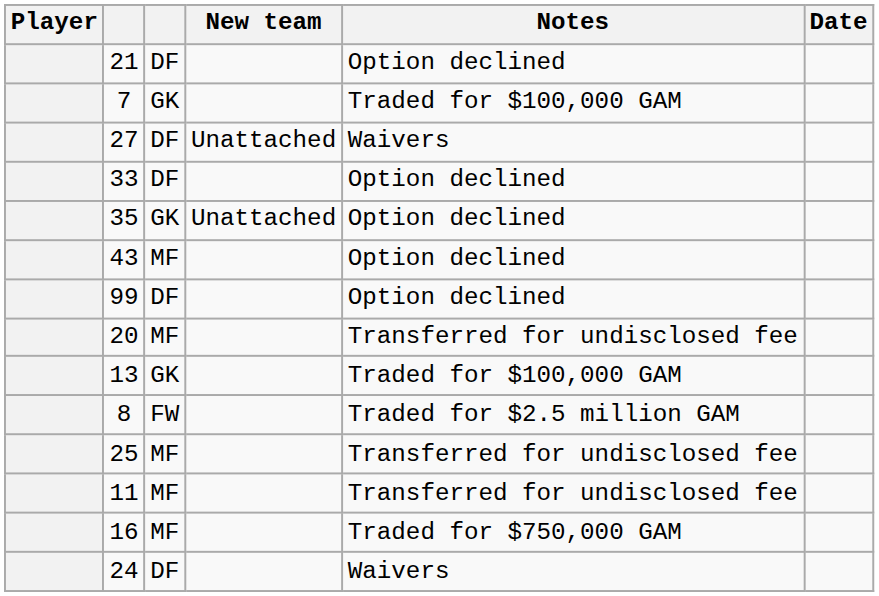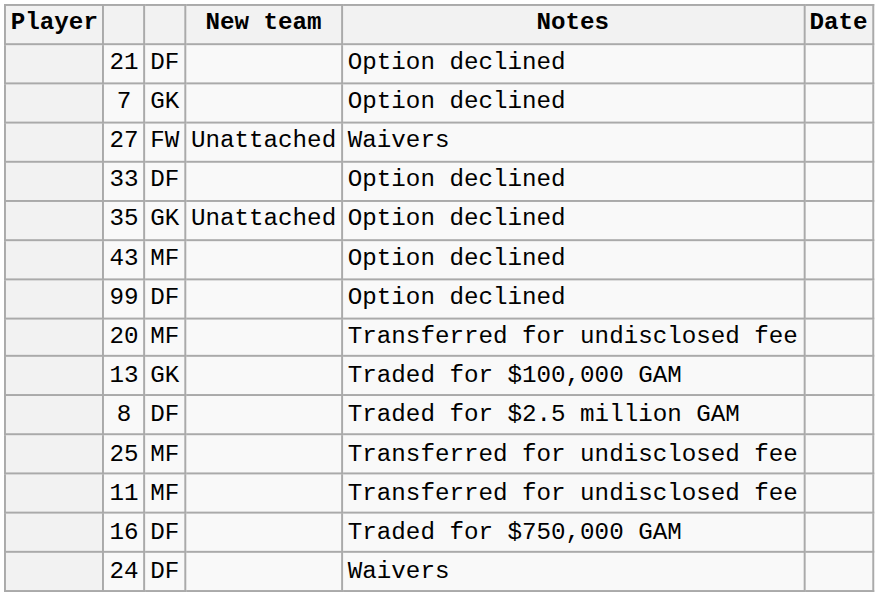7 | Notes: Traded for $100,000 GAM -> Option declined
27 | column 3: DF -> FW
8 | column 3: FW -> DF
16 | column 3: MF -> DF
